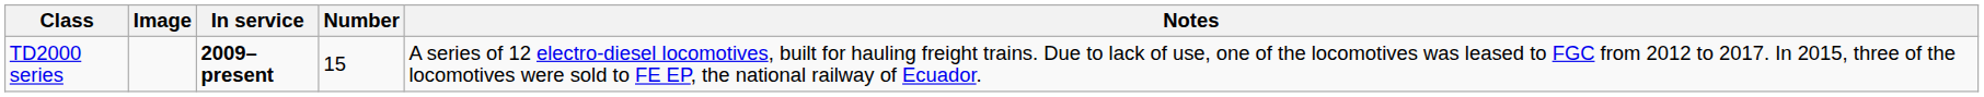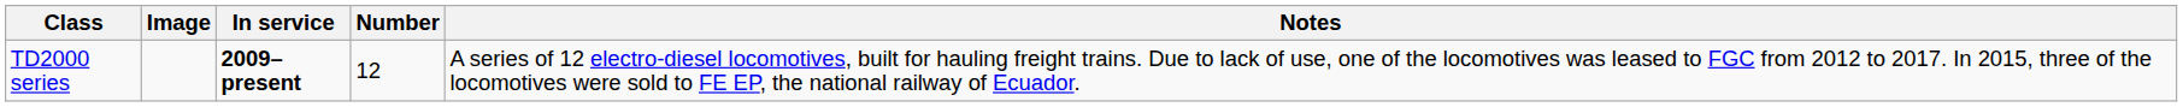TD2000 series | Number: 15 -> 12
